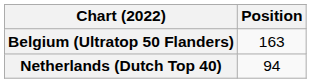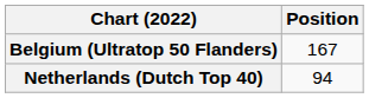Belgium (Ultratop 50 Flanders) | Position: 163 -> 167
